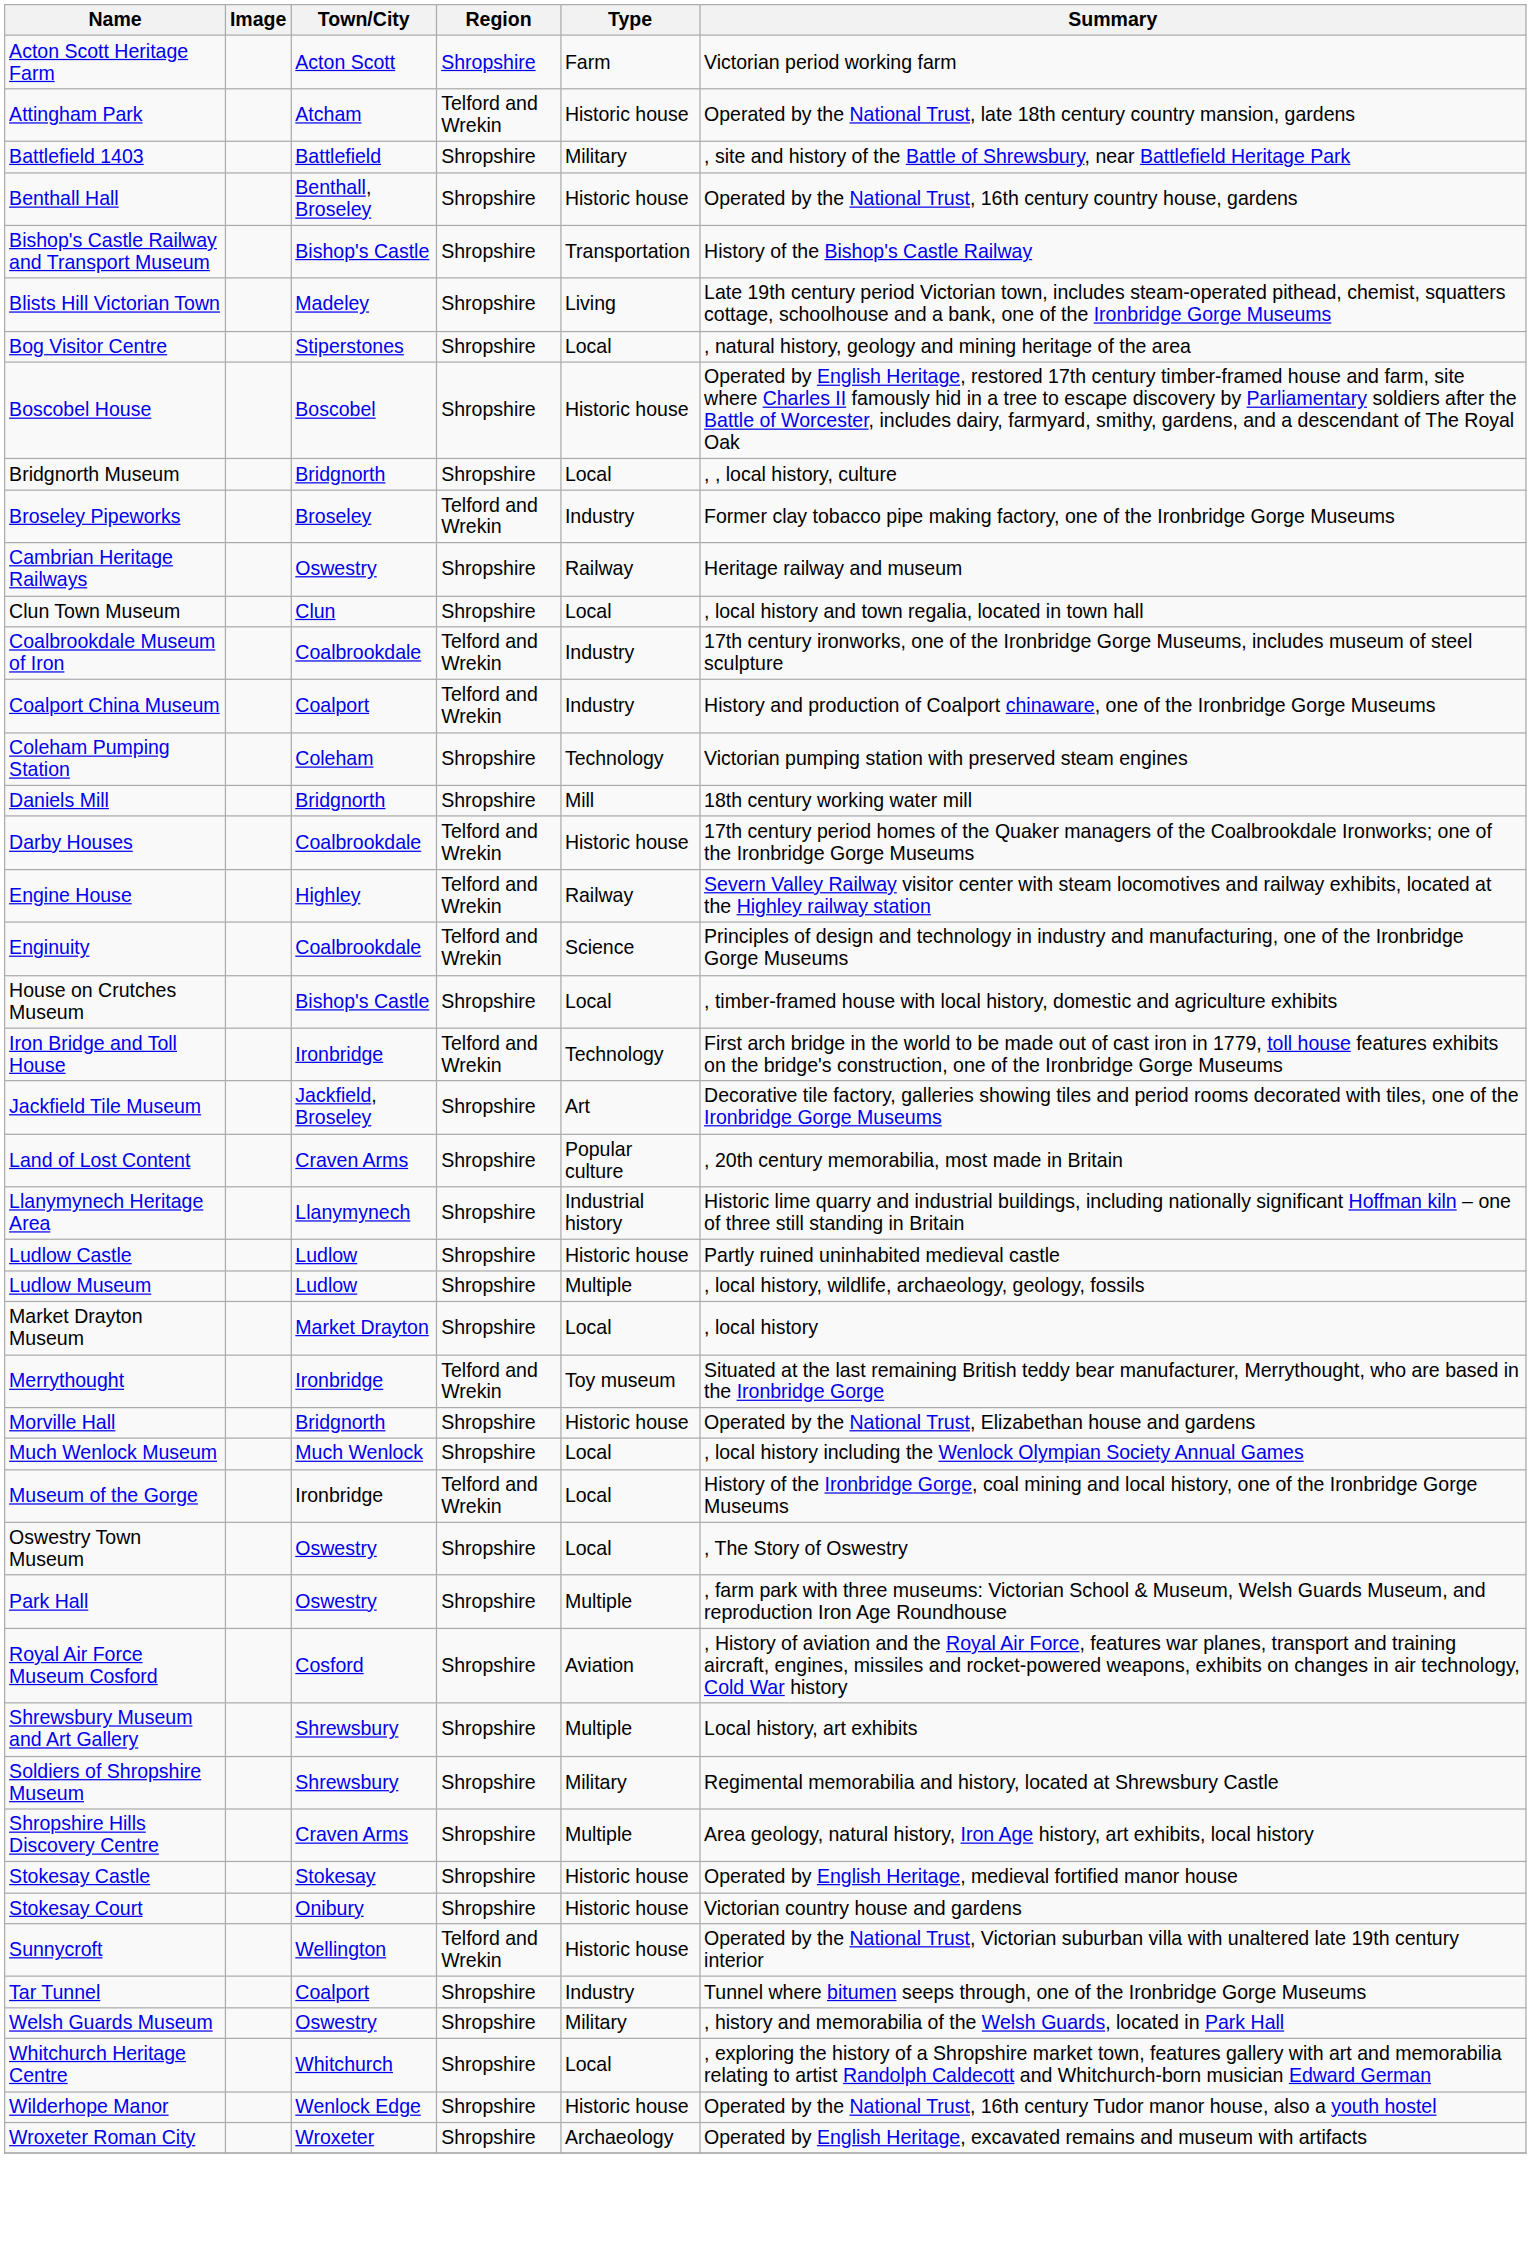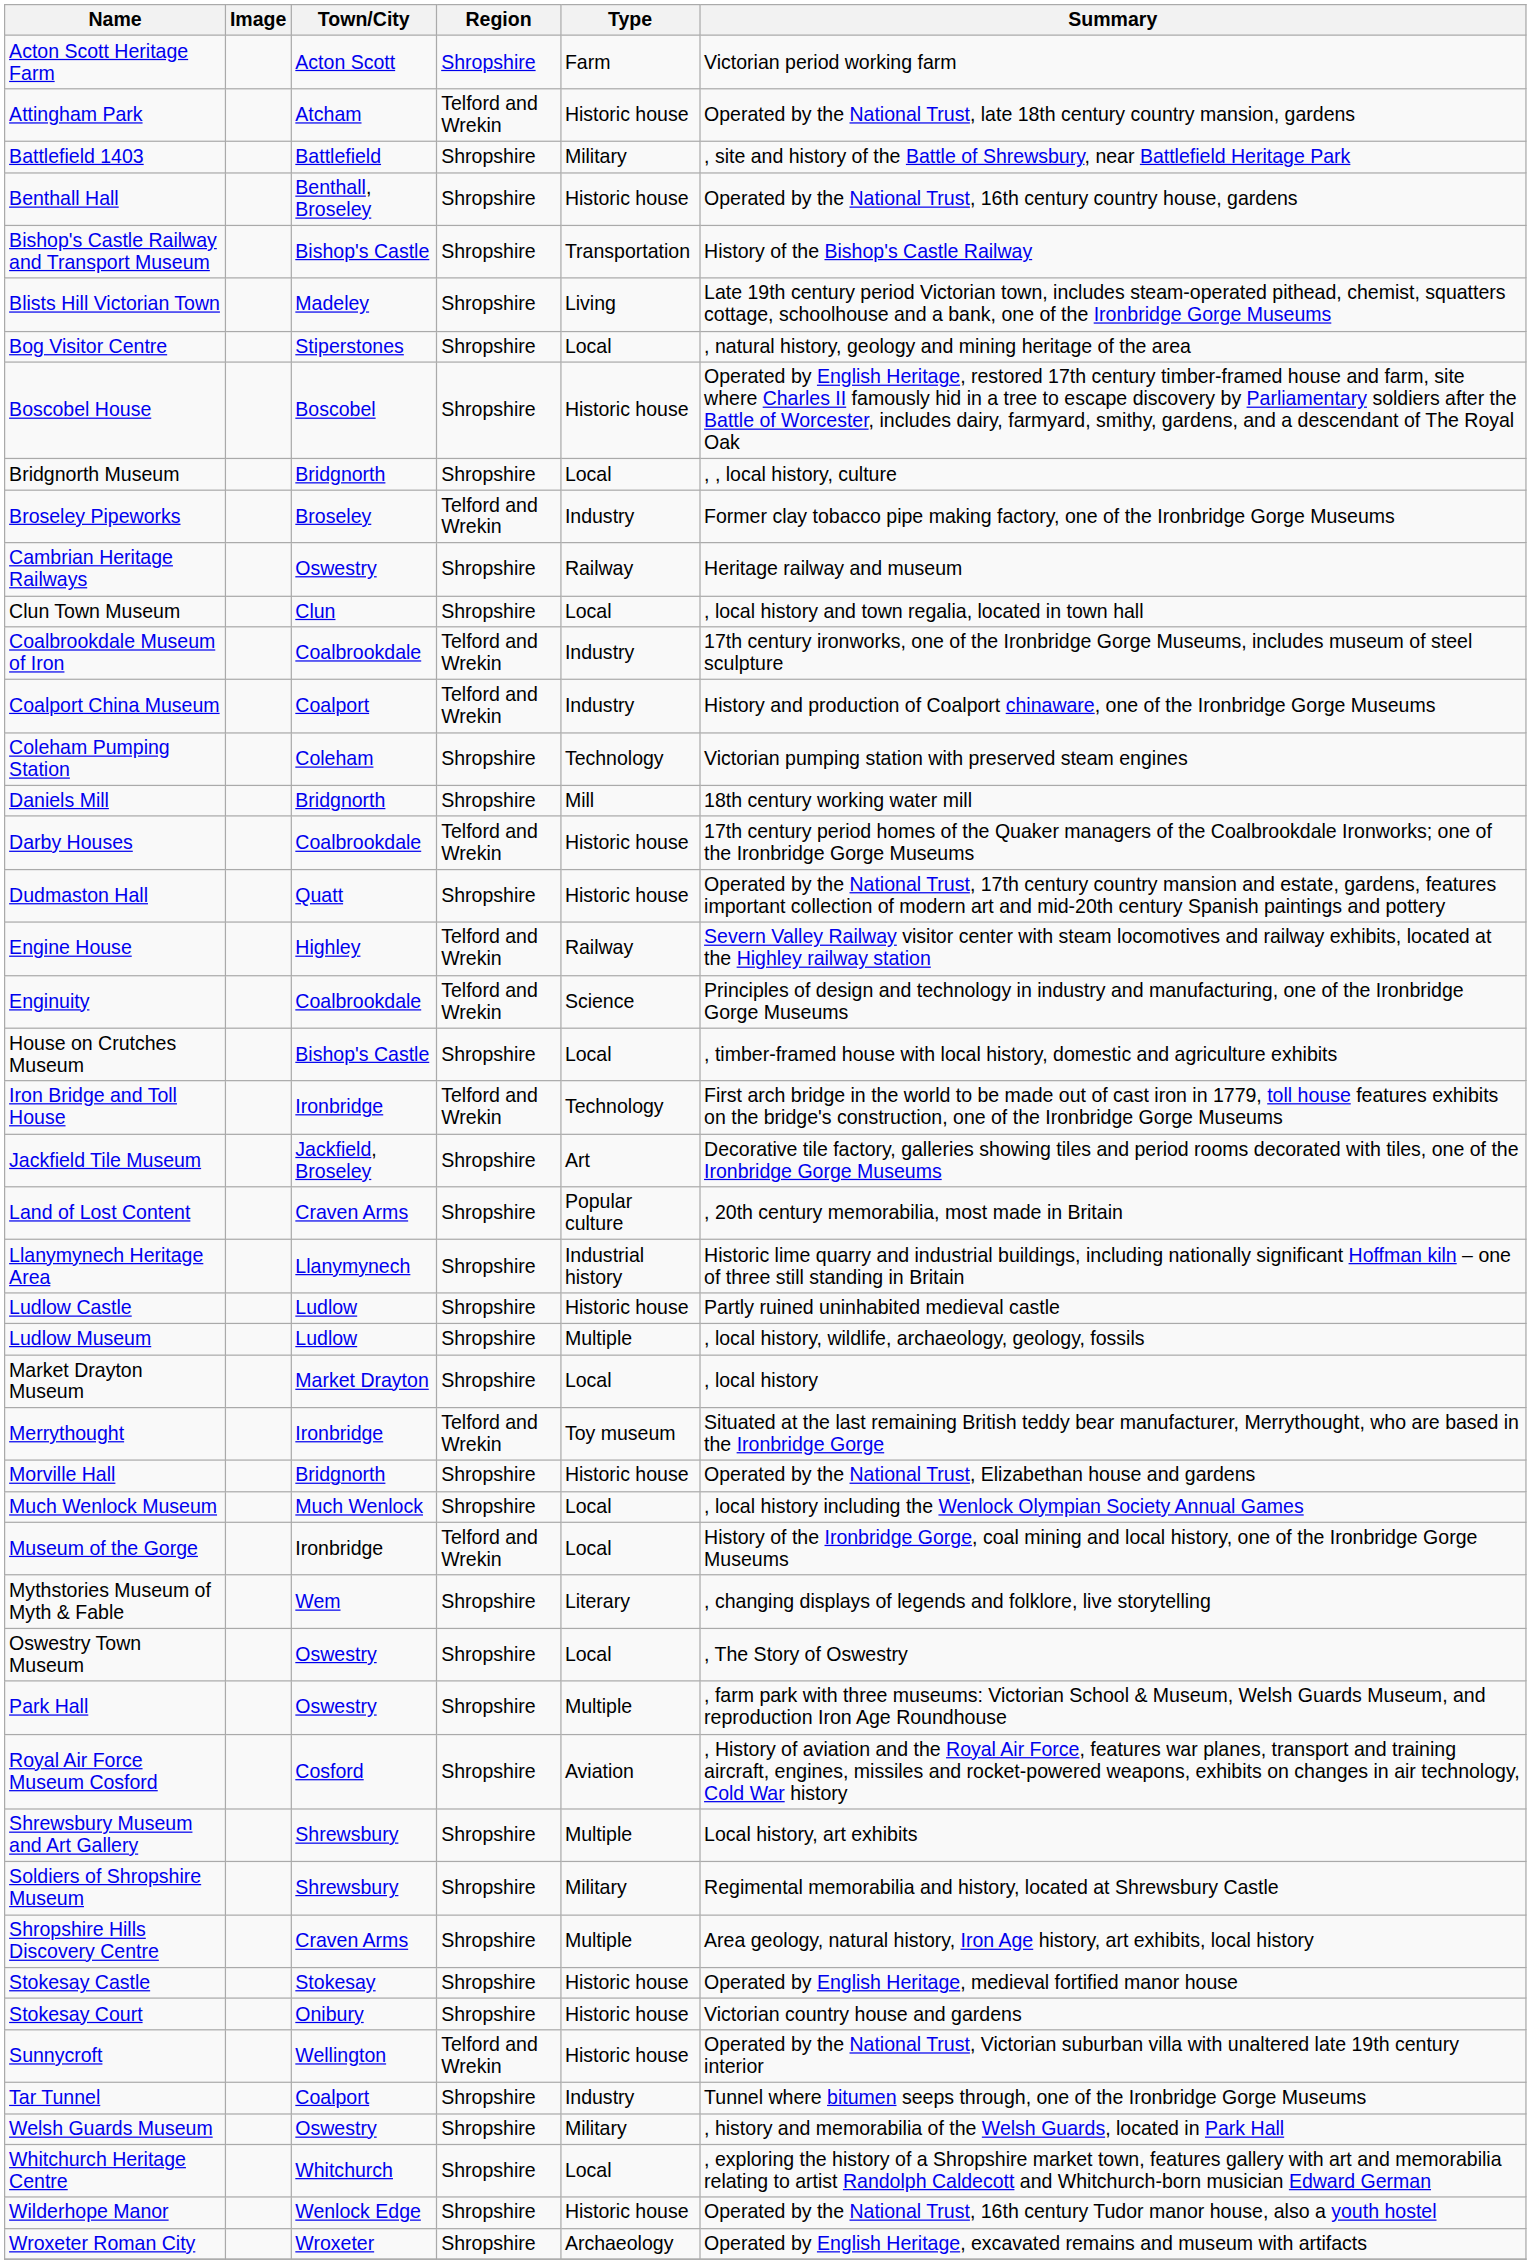+ row: Dudmaston Hall | Quatt | Shropshire | Historic house | Operated by the National Trust, 17th century country mansion and estate, gardens, features important collection of modern art and mid-20th century Spanish paintings and pottery
+ row: Mythstories Museum of Myth & Fable | Wem | Shropshire | Literary | , changing displays of legends and folklore, live storytelling
